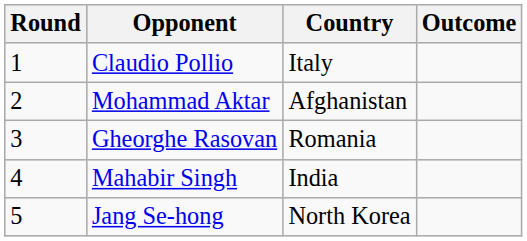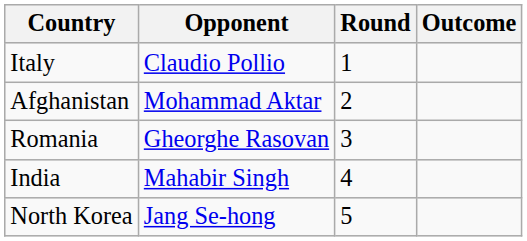columns swapped: Round <-> Country
